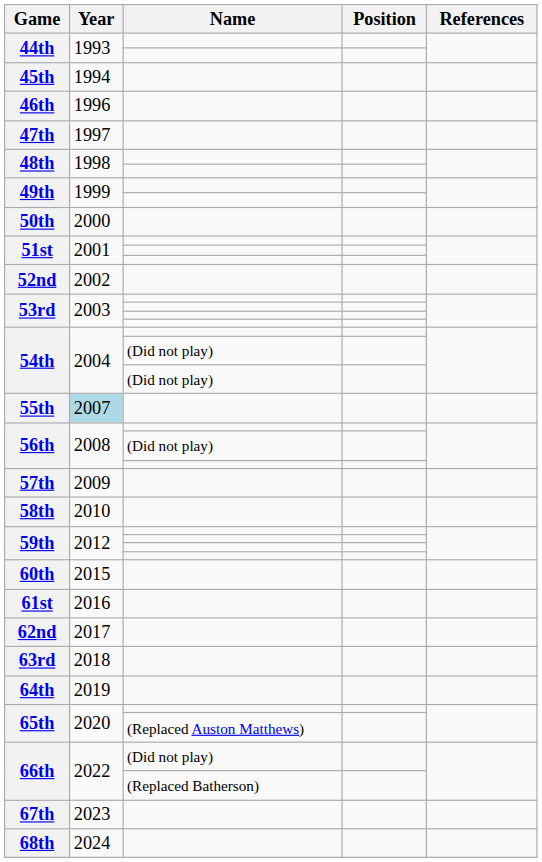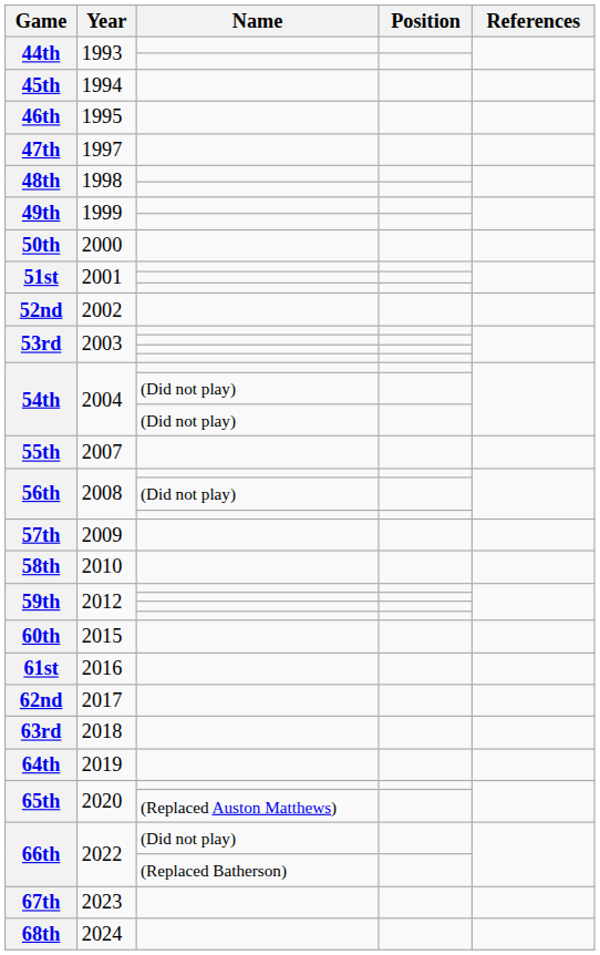46th | Year: 1996 -> 1995
55th | Year: lightblue background -> no background
